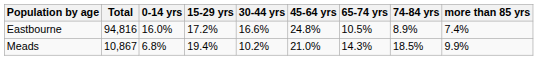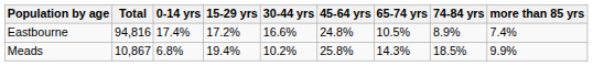Eastbourne | 0-14 yrs: 16.0% -> 17.4%
Meads | 45-64 yrs: 21.0% -> 25.8%
